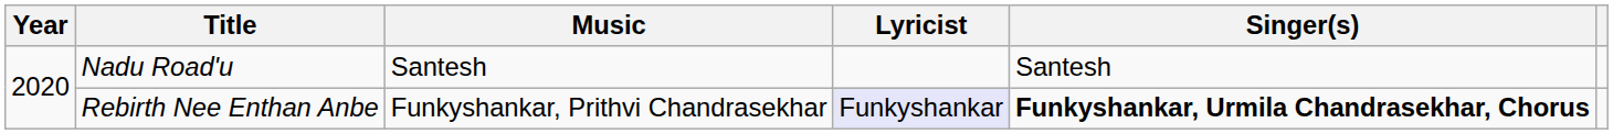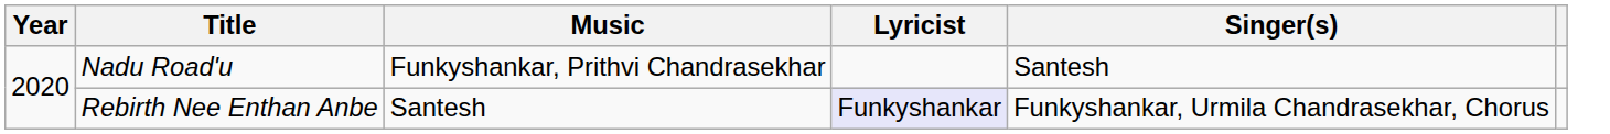Nadu Road'u | Music: Santesh -> Funkyshankar, Prithvi Chandrasekhar
Rebirth Nee Enthan Anbe | Music: Funkyshankar, Prithvi Chandrasekhar -> Santesh
Rebirth Nee Enthan Anbe | Singer(s): bold -> normal
